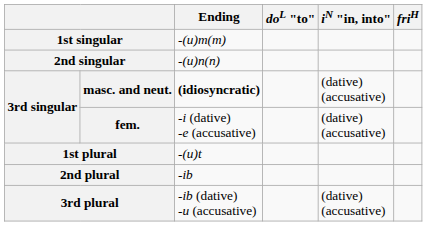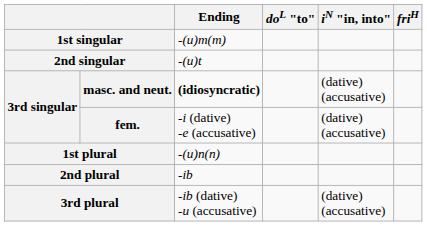2nd singular | Ending: -(u)n(n) -> -(u)t
1st plural | Ending: -(u)t -> -(u)n(n)
